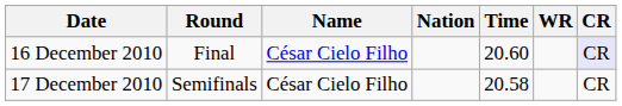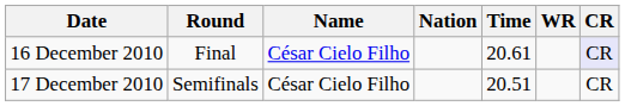16 December 2010 | Time: 20.60 -> 20.61
17 December 2010 | Time: 20.58 -> 20.51
